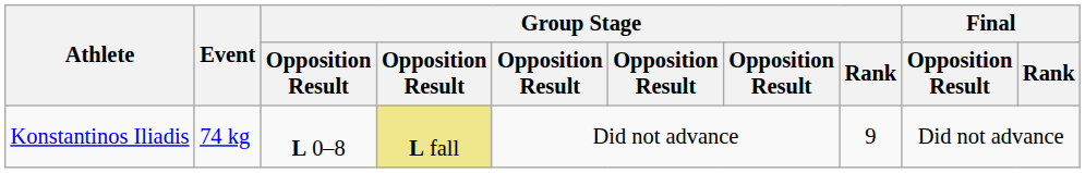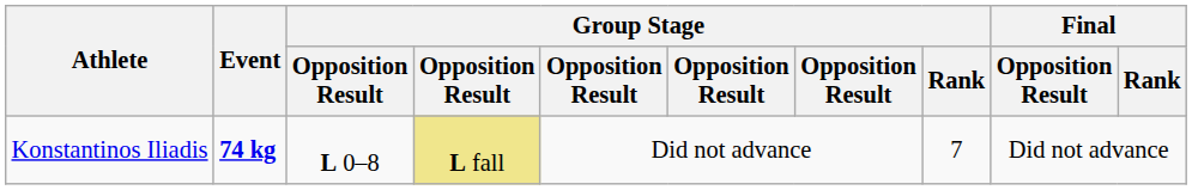Konstantinos Iliadis | Event: normal -> bold
Konstantinos Iliadis | Group Stage / Rank: 9 -> 7
